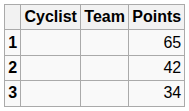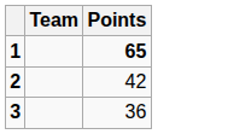- column: Cyclist
1 | Points: normal -> bold
3 | Points: 34 -> 36
